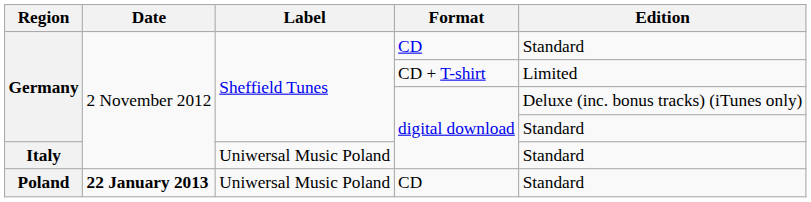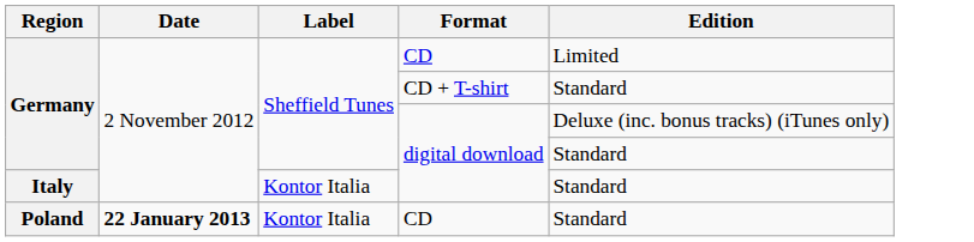Germany / CD | Edition: Standard -> Limited
Germany / CD + T-shirt | Edition: Limited -> Standard
Italy | Label: Uniwersal Music Poland -> Kontor Italia
Poland | Label: Uniwersal Music Poland -> Kontor Italia
